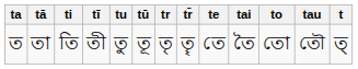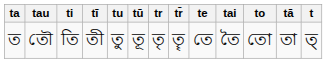columns swapped: tā <-> tau
